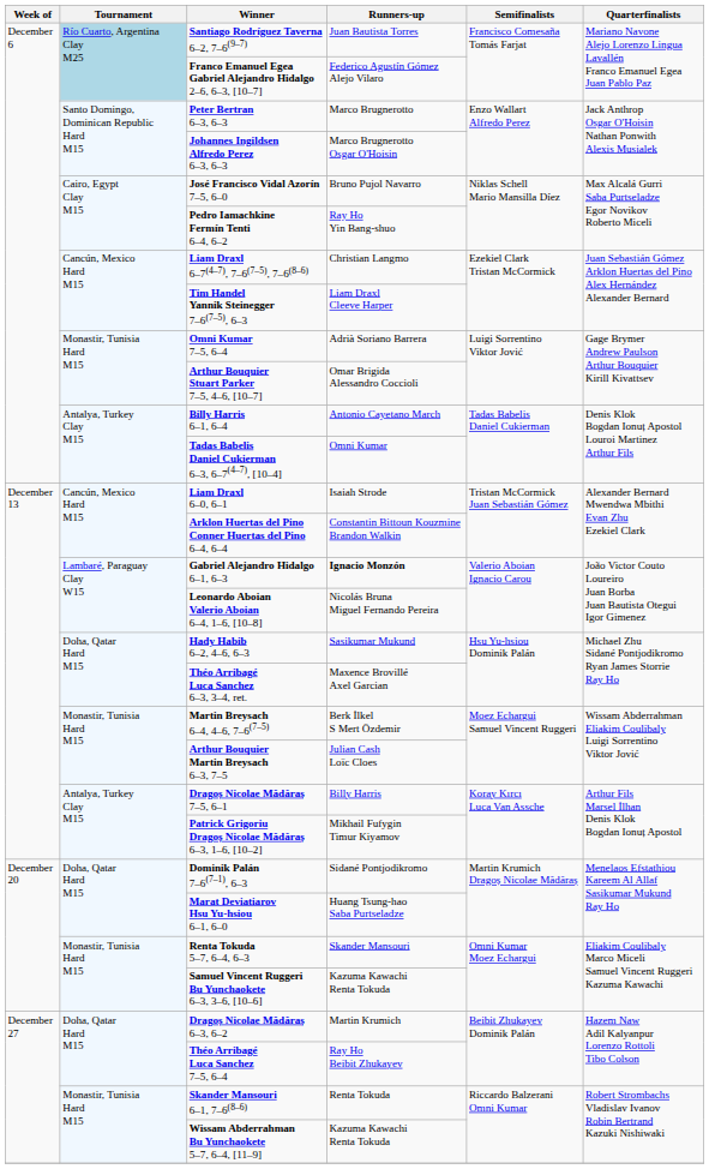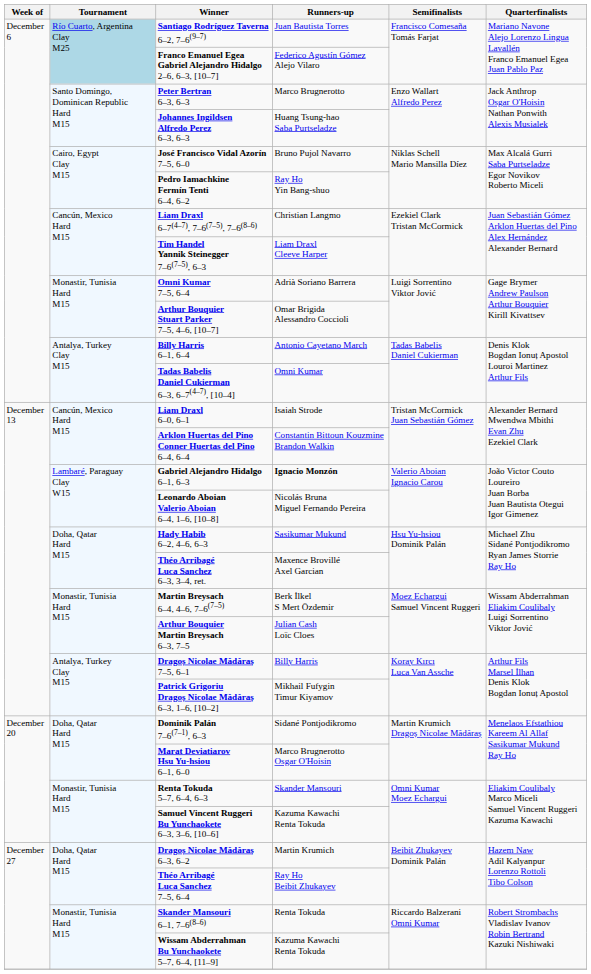Johannes Ingildsen Alfredo Perez 6–3, 6–3 | Runners-up: Marco Brugnerotto Osgar O'Hoisin -> Huang Tsung-hao Saba Purtseladze
Marat Deviatiarov Hsu Yu-hsiou 6–1, 6–0 | Runners-up: Huang Tsung-hao Saba Purtseladze -> Marco Brugnerotto Osgar O'Hoisin
